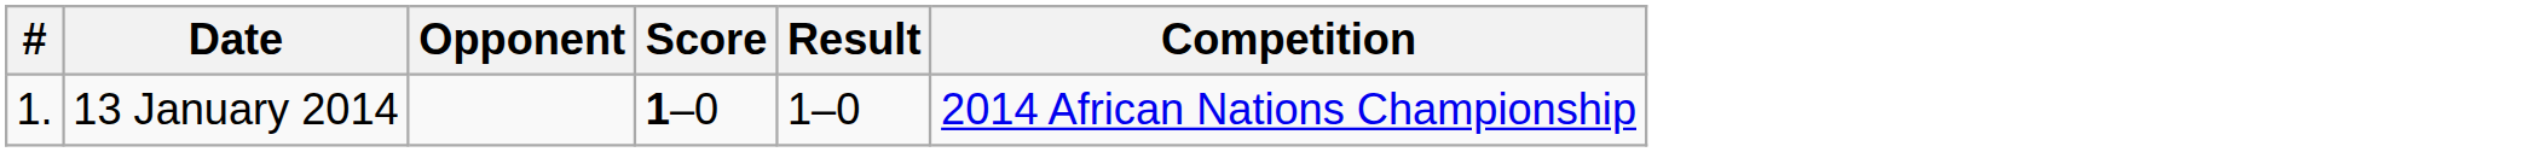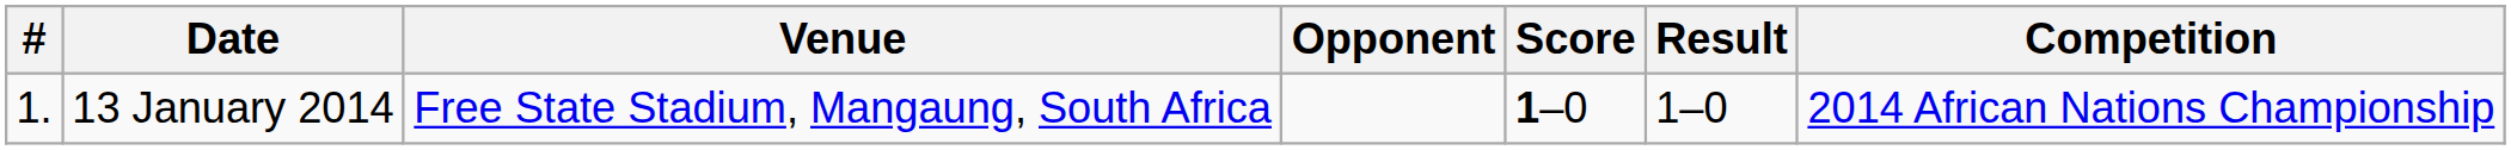+ column: Venue | Free State Stadium, Mangaung, South Africa
